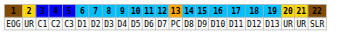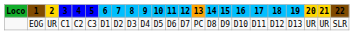+ column: Loco
